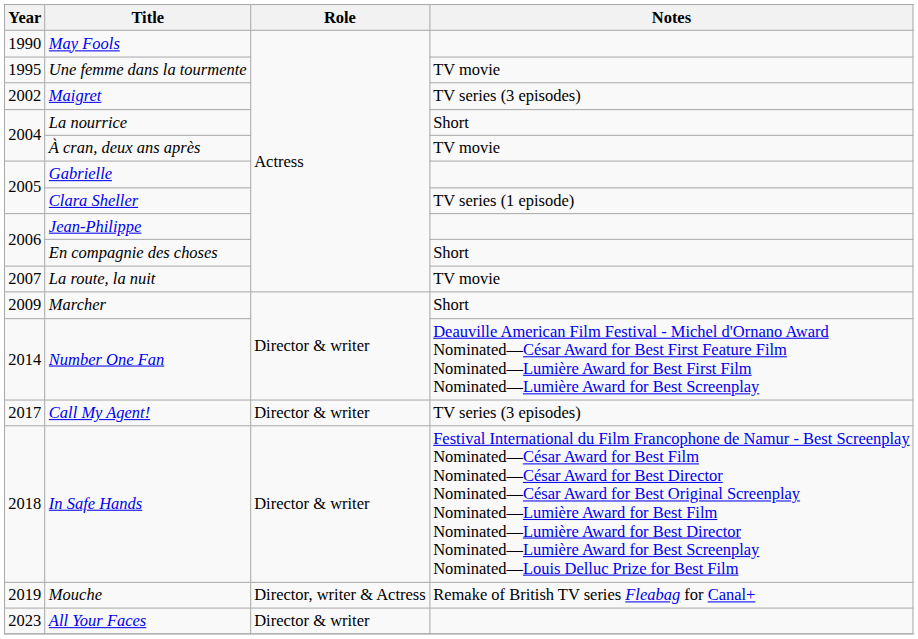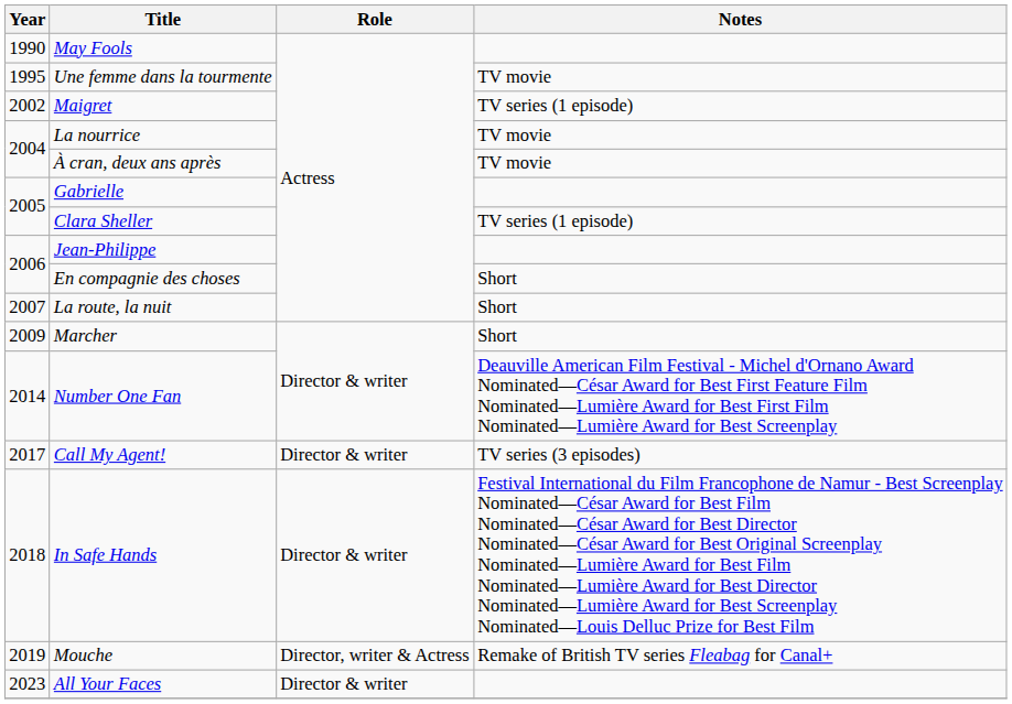Maigret | Notes: TV series (3 episodes) -> TV series (1 episode)
La nourrice | Notes: Short -> TV movie
La route, la nuit | Notes: TV movie -> Short
